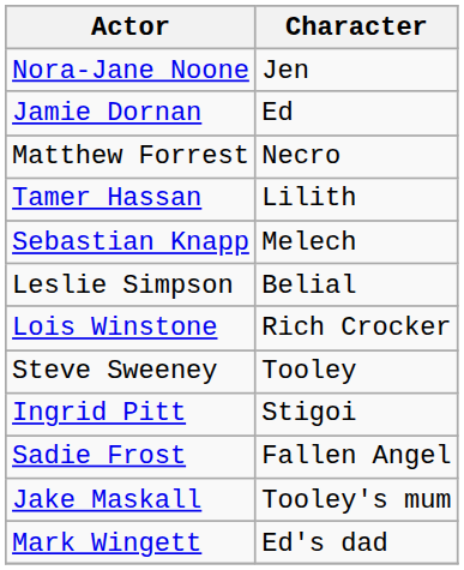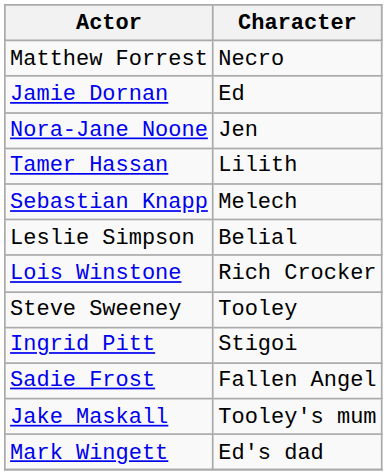rows swapped: Nora-Jane Noone <-> Matthew Forrest
